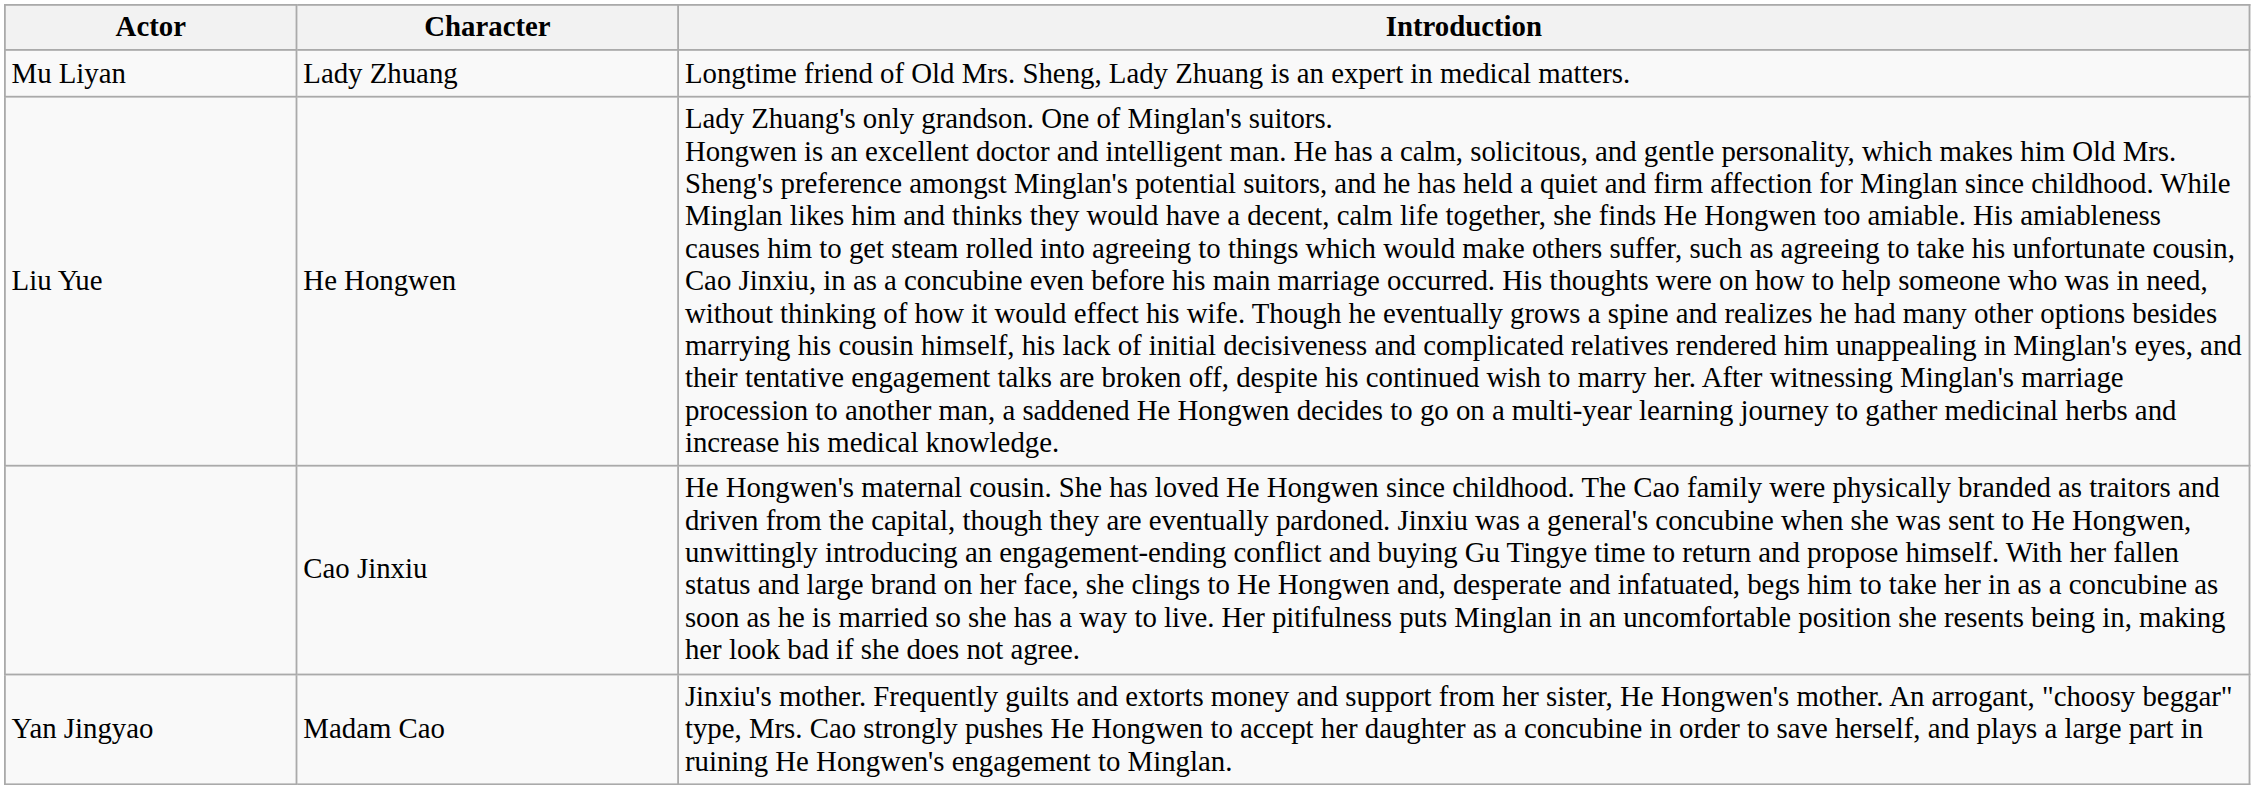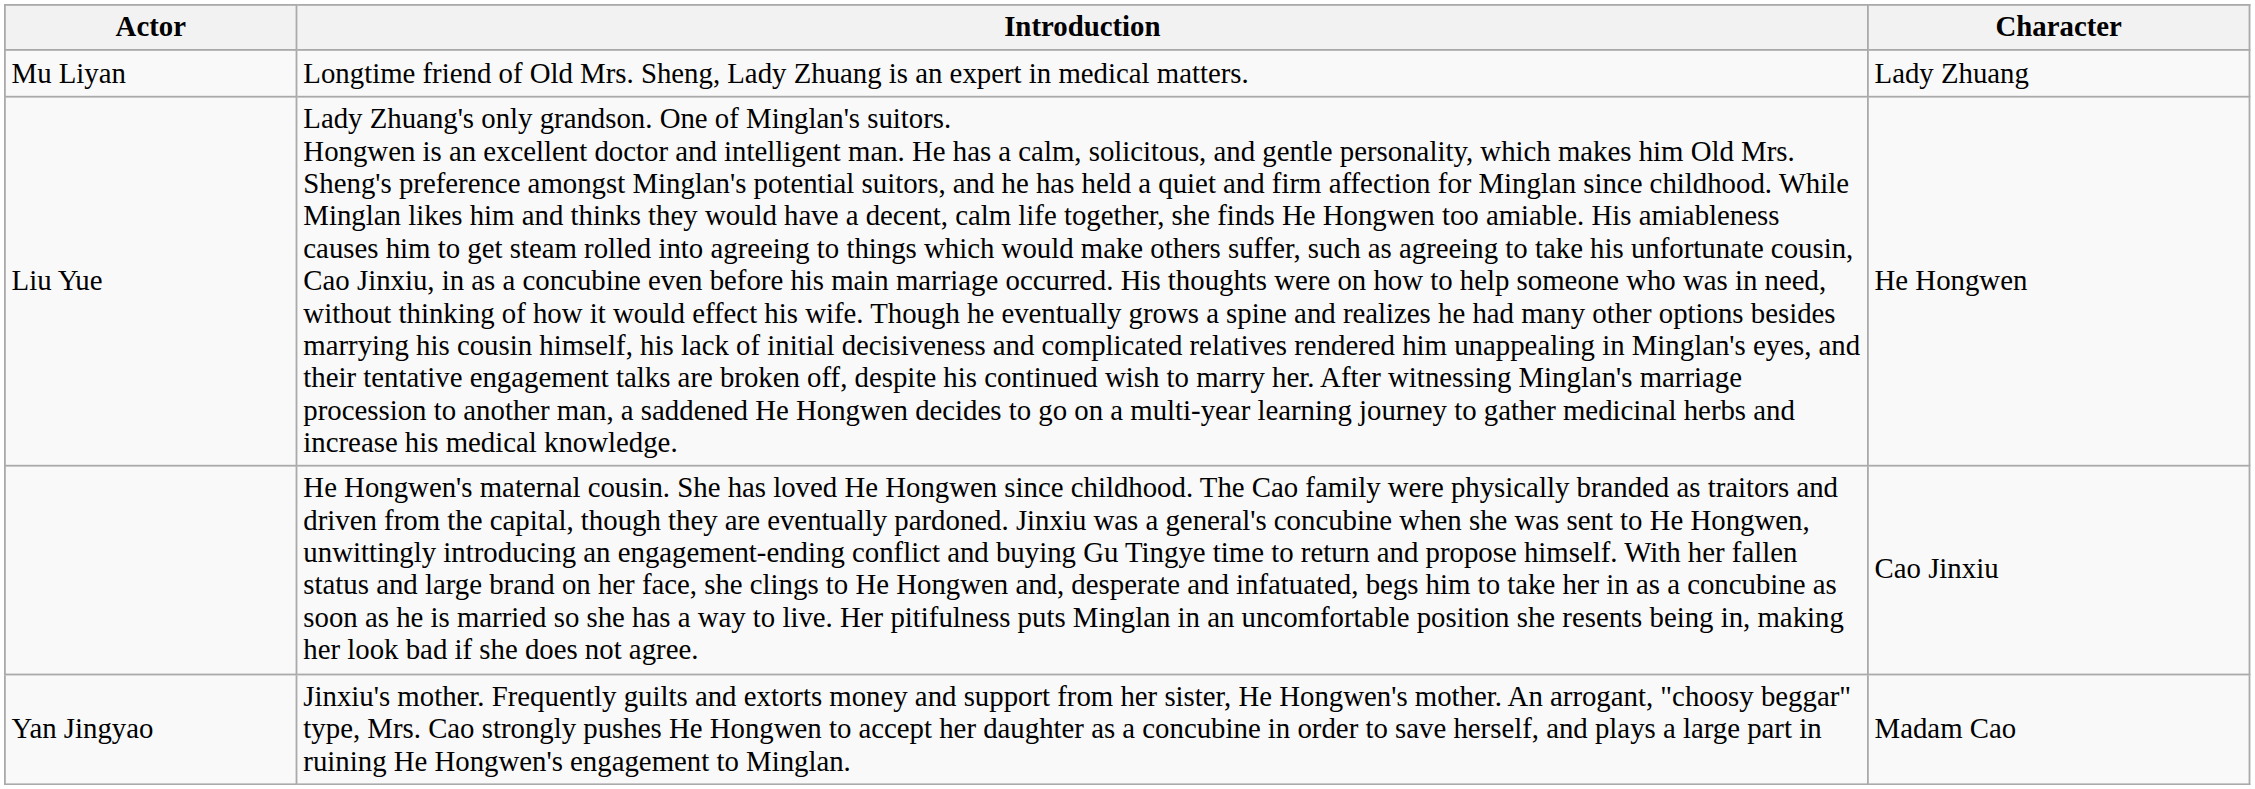columns swapped: Character <-> Introduction
